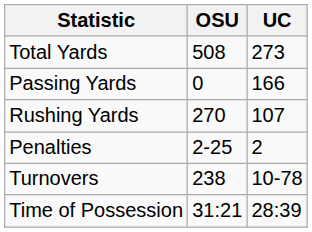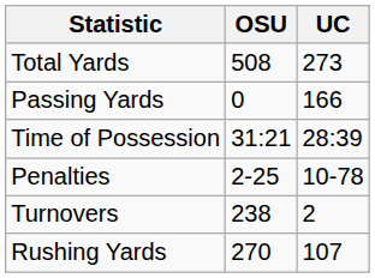rows swapped: Rushing Yards <-> Time of Possession
Penalties | UC: 2 -> 10-78
Turnovers | UC: 10-78 -> 2
